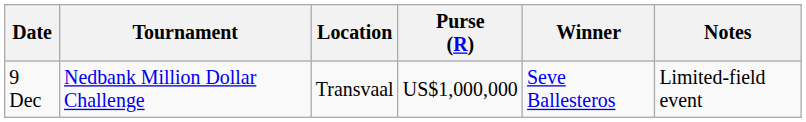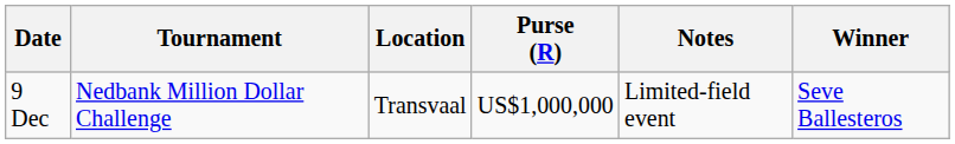columns swapped: Winner <-> Notes
